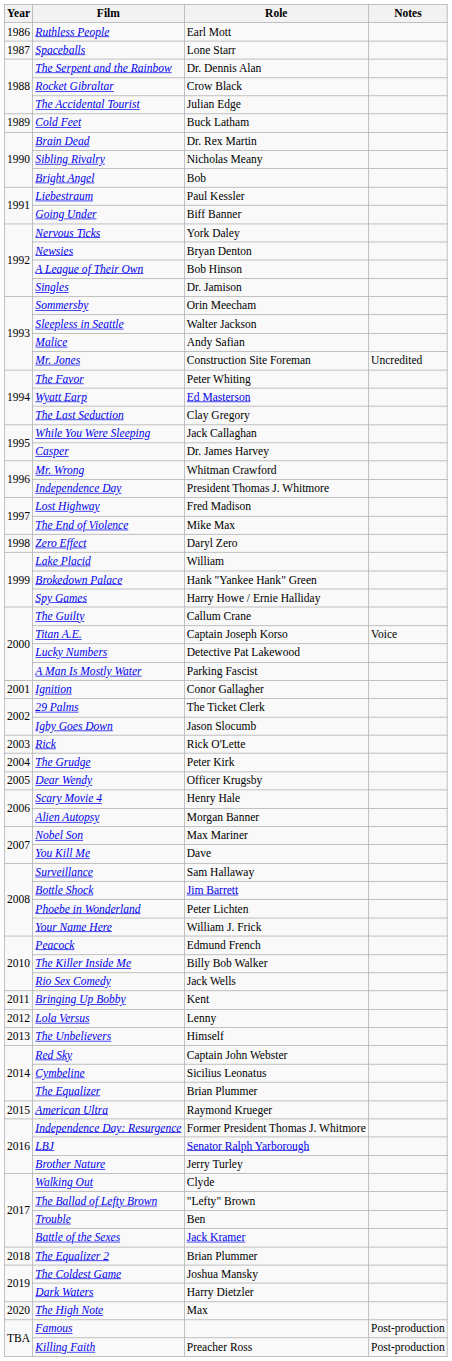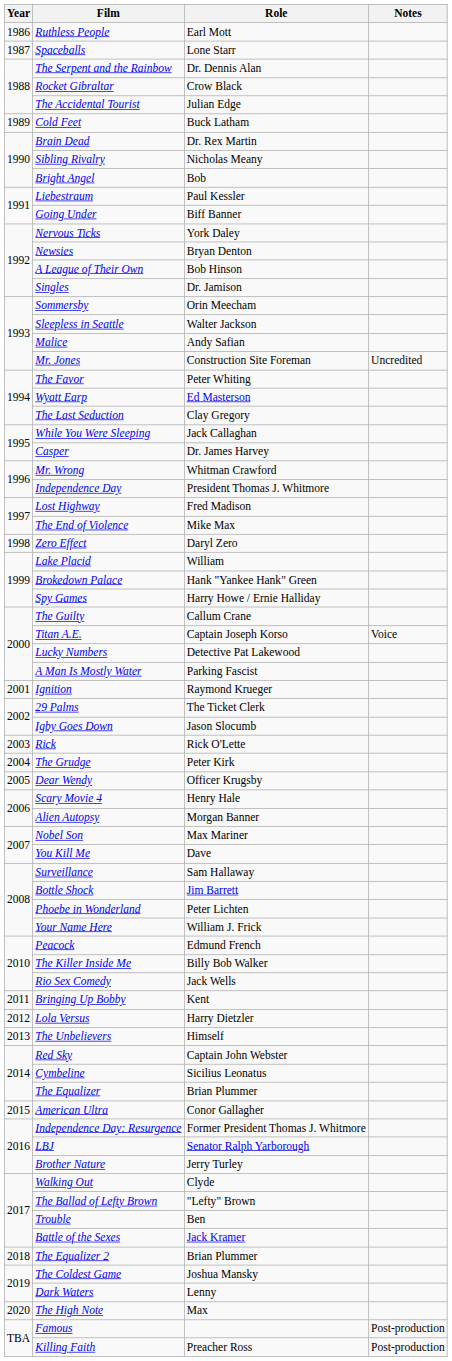Ignition | Role: Conor Gallagher -> Raymond Krueger
Lola Versus | Role: Lenny -> Harry Dietzler
American Ultra | Role: Raymond Krueger -> Conor Gallagher
Dark Waters | Role: Harry Dietzler -> Lenny
